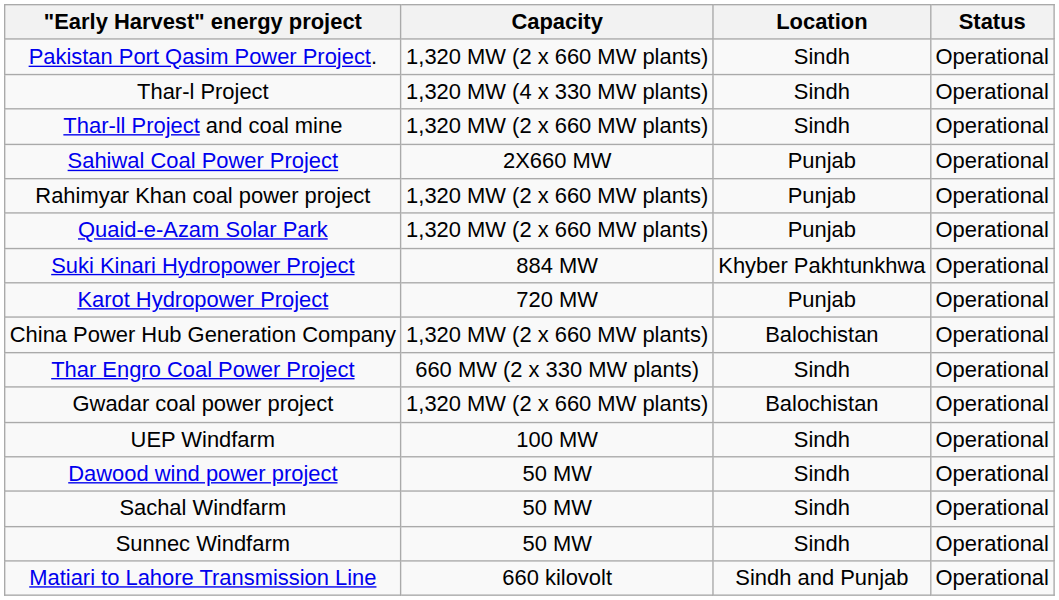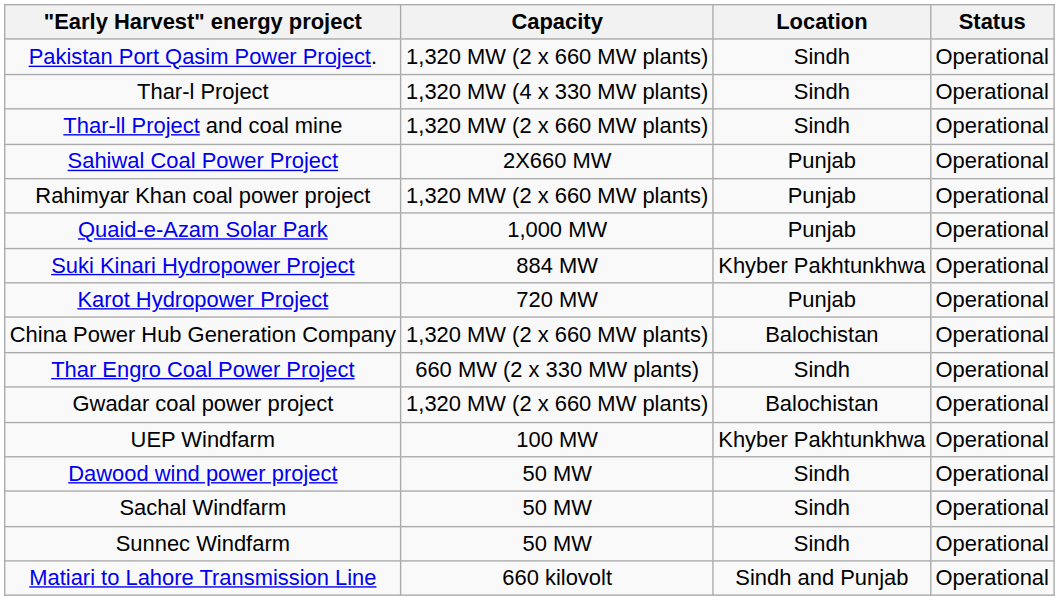Quaid-e-Azam Solar Park | Capacity: 1,320 MW (2 x 660 MW plants) -> 1,000 MW
UEP Windfarm | Location: Sindh -> Khyber Pakhtunkhwa
